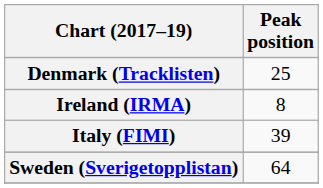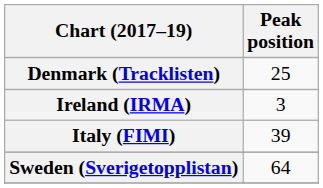Ireland (IRMA) | Peak position: 8 -> 3
